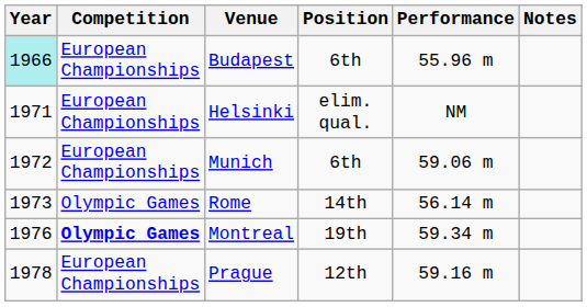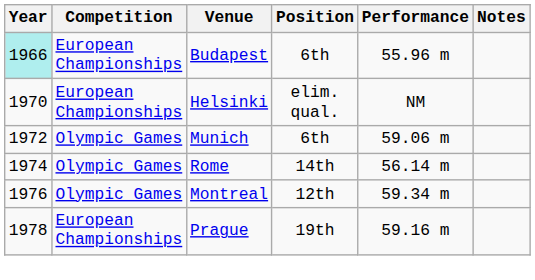Helsinki | Year: 1971 -> 1970
Munich | Competition: European Championships -> Olympic Games
Rome | Year: 1973 -> 1974
Montreal | Competition: bold -> normal
Montreal | Position: 19th -> 12th
Prague | Position: 12th -> 19th
